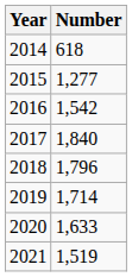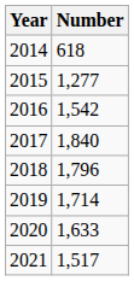2021 | Number: 1,519 -> 1,517
